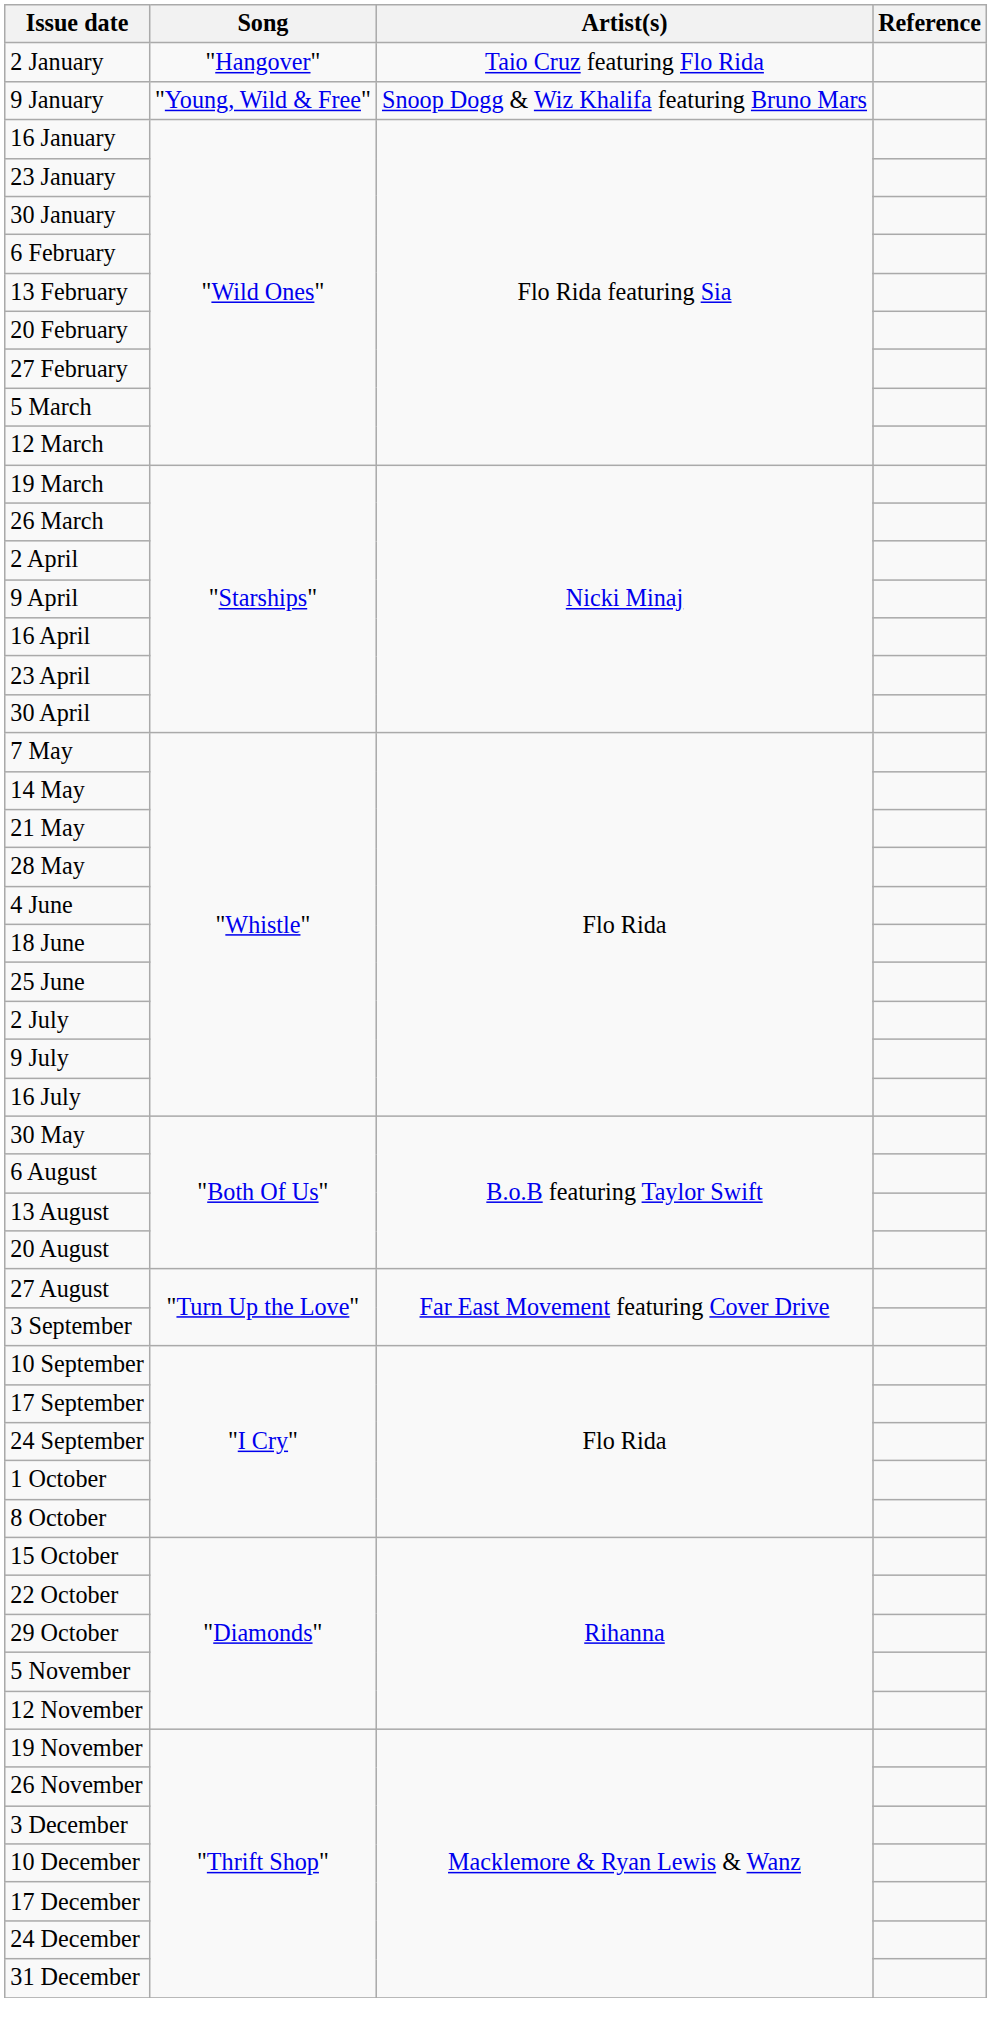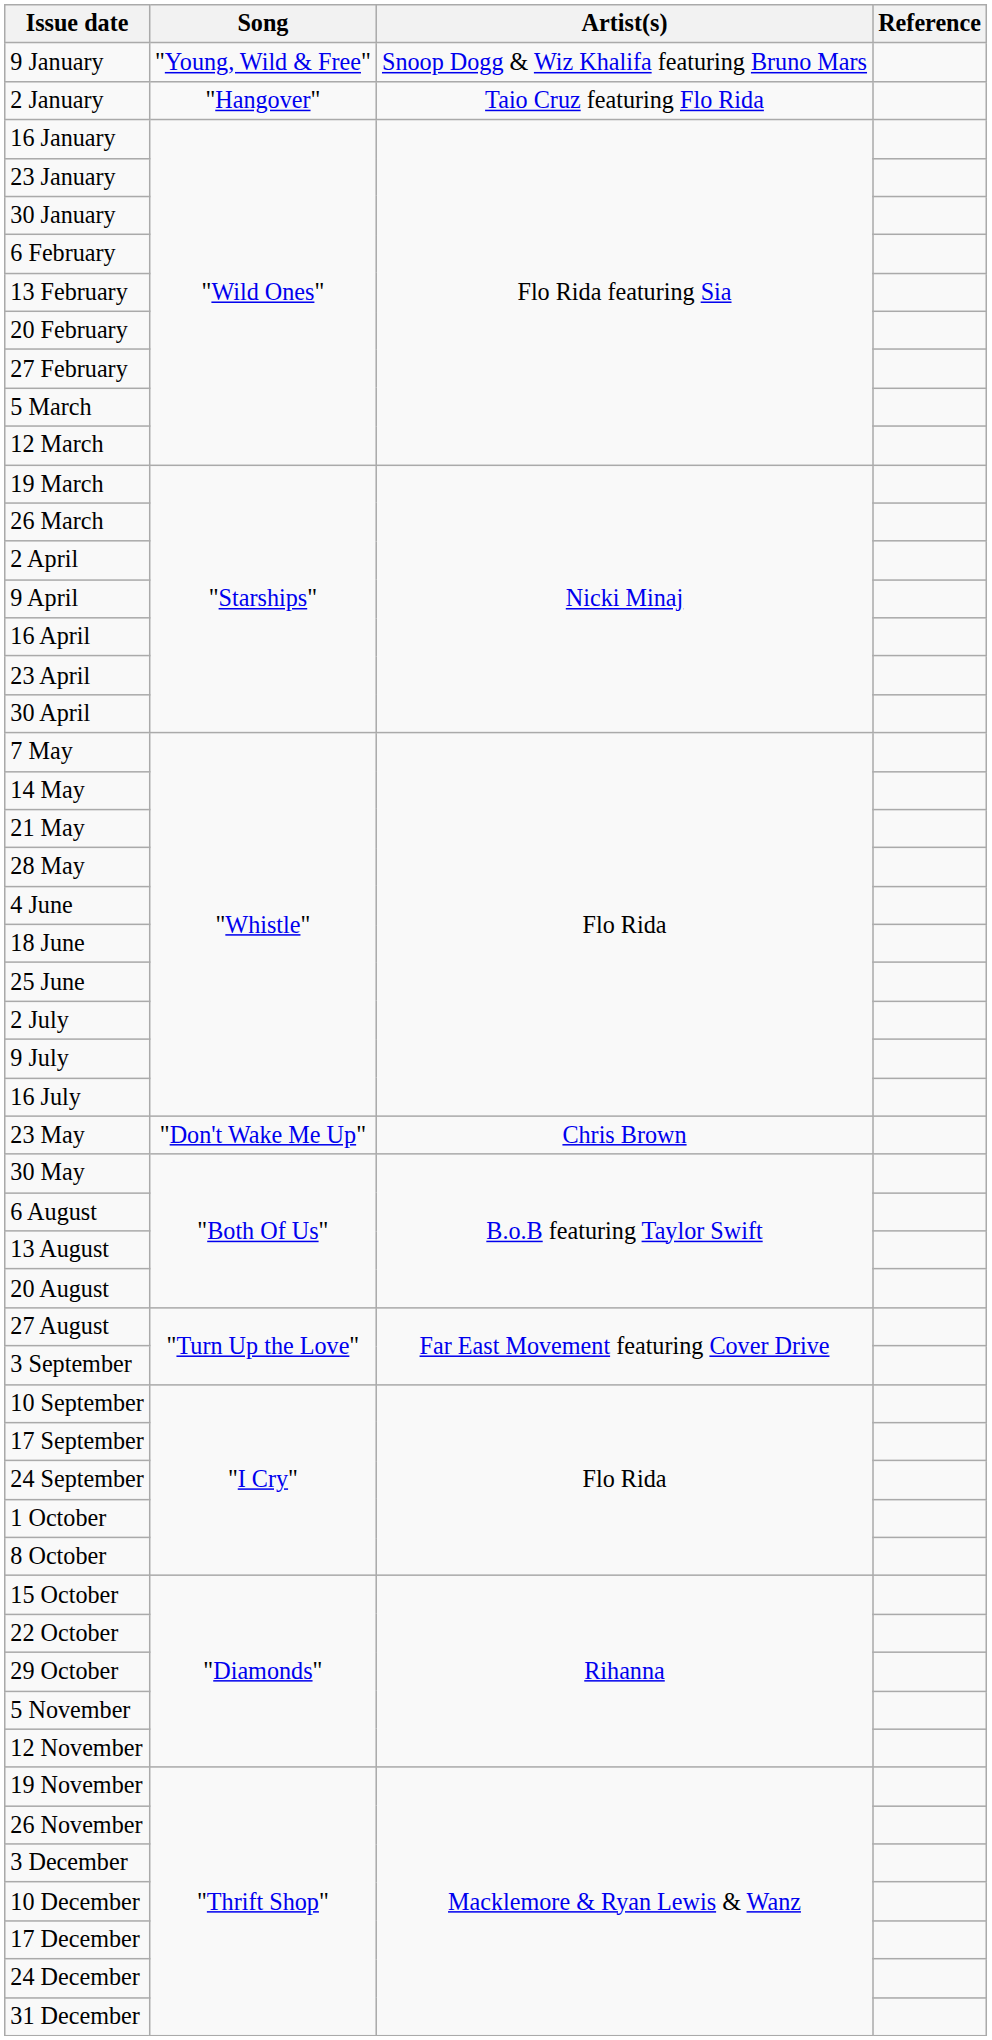rows swapped: 2 January <-> 9 January
+ row: 23 May | "Don't Wake Me Up" | Chris Brown
